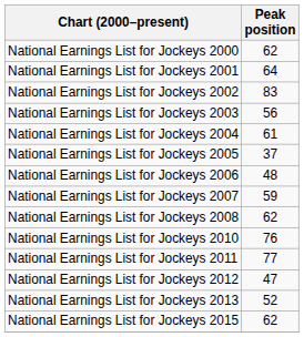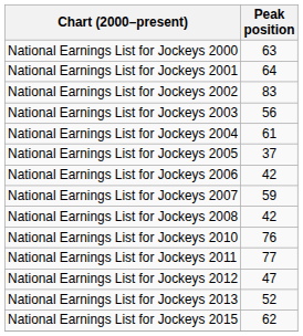National Earnings List for Jockeys 2000 | Peak position: 62 -> 63
National Earnings List for Jockeys 2006 | Peak position: 48 -> 42
National Earnings List for Jockeys 2008 | Peak position: 62 -> 42
